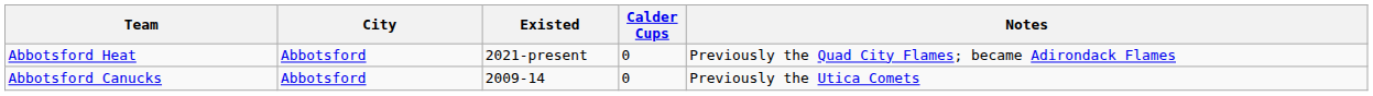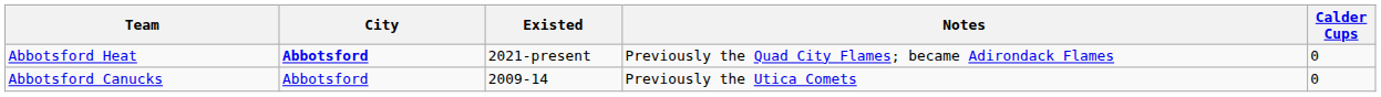columns swapped: Calder Cups <-> Notes
Abbotsford Heat | City: normal -> bold
